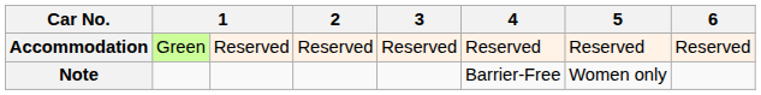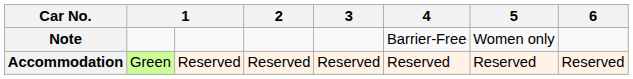rows swapped: Accommodation <-> Note
